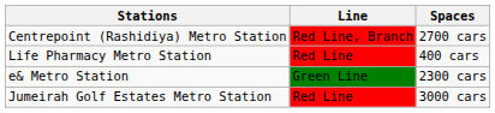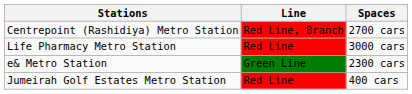Life Pharmacy Metro Station | Spaces: 400 cars -> 3000 cars
Jumeirah Golf Estates Metro Station | Spaces: 3000 cars -> 400 cars
